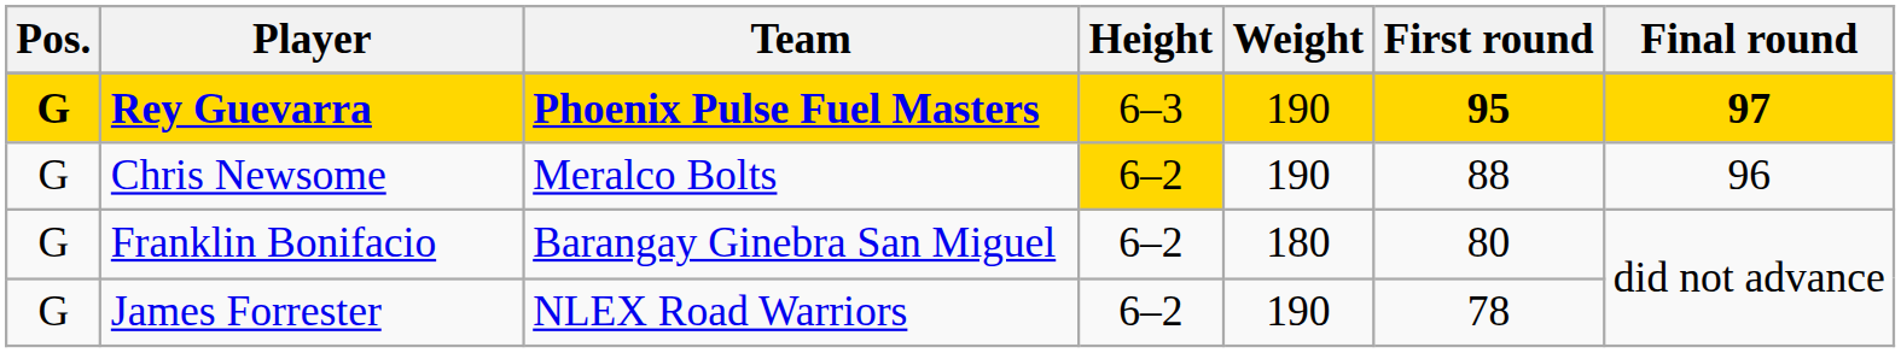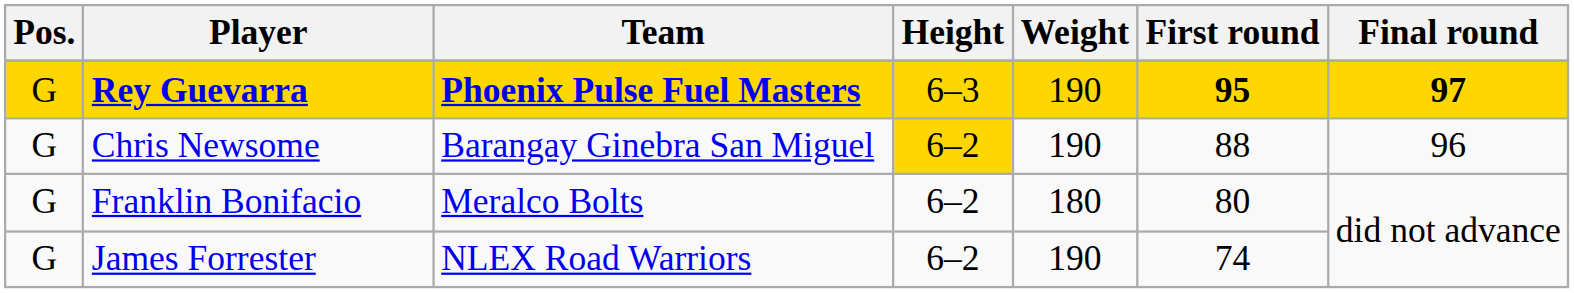Rey Guevarra | Pos.: bold -> normal
Chris Newsome | Team: Meralco Bolts -> Barangay Ginebra San Miguel
Franklin Bonifacio | Team: Barangay Ginebra San Miguel -> Meralco Bolts
James Forrester | First round: 78 -> 74
